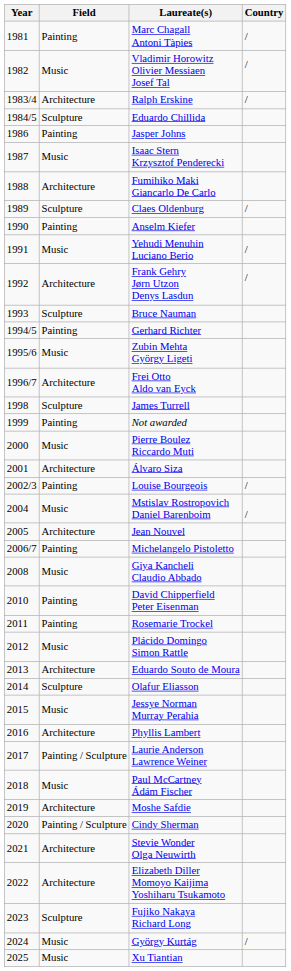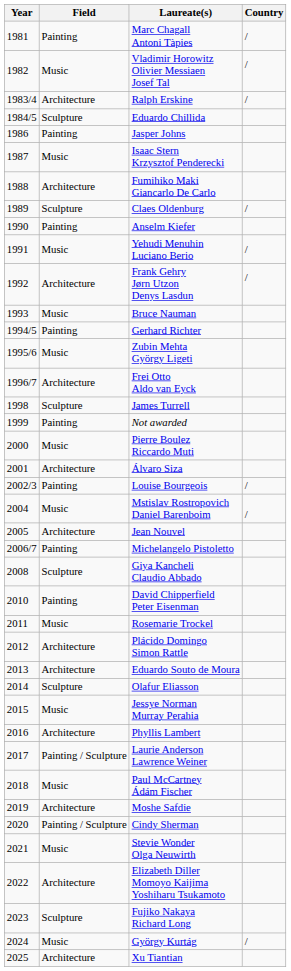Bruce Nauman | Field: Sculpture -> Music
Giya Kancheli Claudio Abbado | Field: Music -> Sculpture
Rosemarie Trockel | Field: Painting -> Music
Plácido Domingo Simon Rattle | Field: Music -> Architecture
Stevie Wonder Olga Neuwirth | Field: Architecture -> Music
Xu Tiantian | Field: Music -> Architecture
